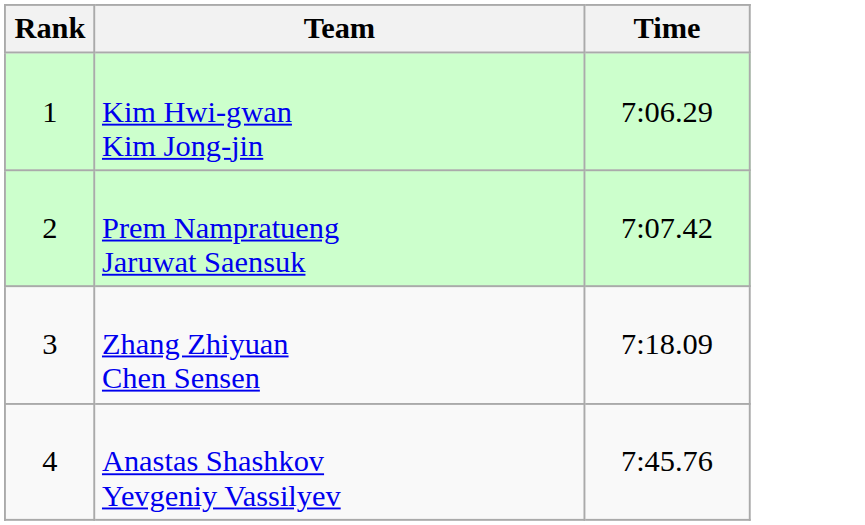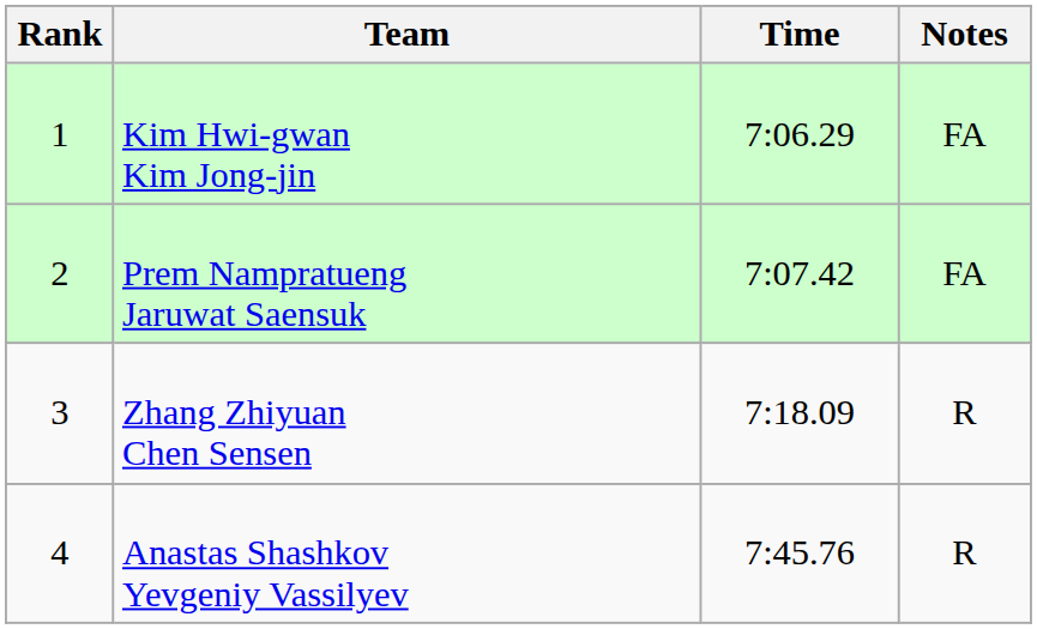+ column: Notes | FA | FA | R | R
